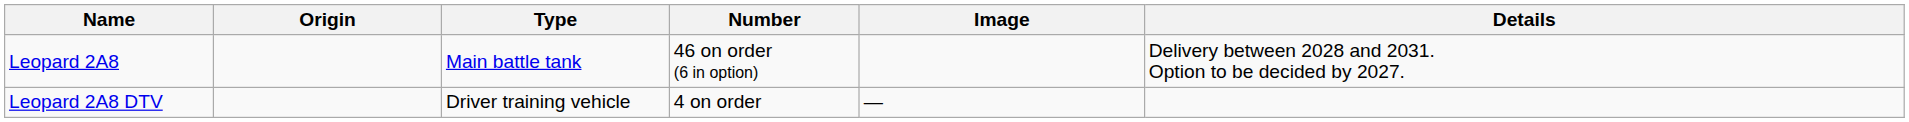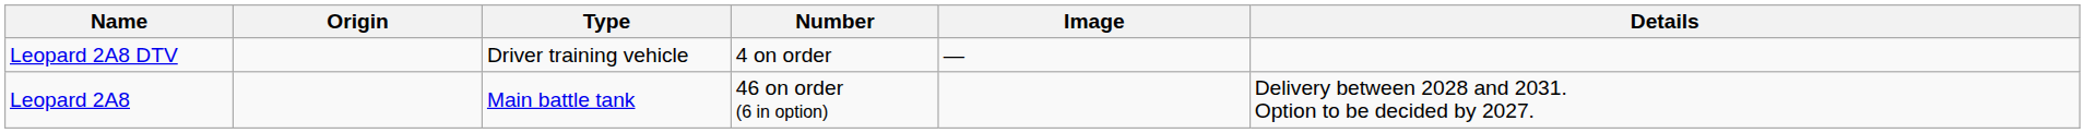rows swapped: Leopard 2A8 <-> Leopard 2A8 DTV
